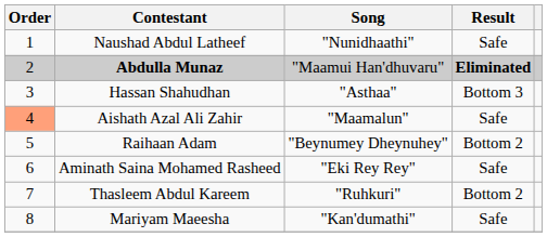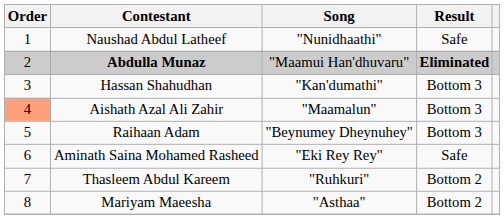Hassan Shahudhan | Song: "Asthaa" -> "Kan'dumathi"
Aishath Azal Ali Zahir | Result: Safe -> Bottom 3
Raihaan Adam | Result: Bottom 2 -> Bottom 3
Mariyam Maeesha | Song: "Kan'dumathi" -> "Asthaa"
Mariyam Maeesha | Result: Safe -> Bottom 2
